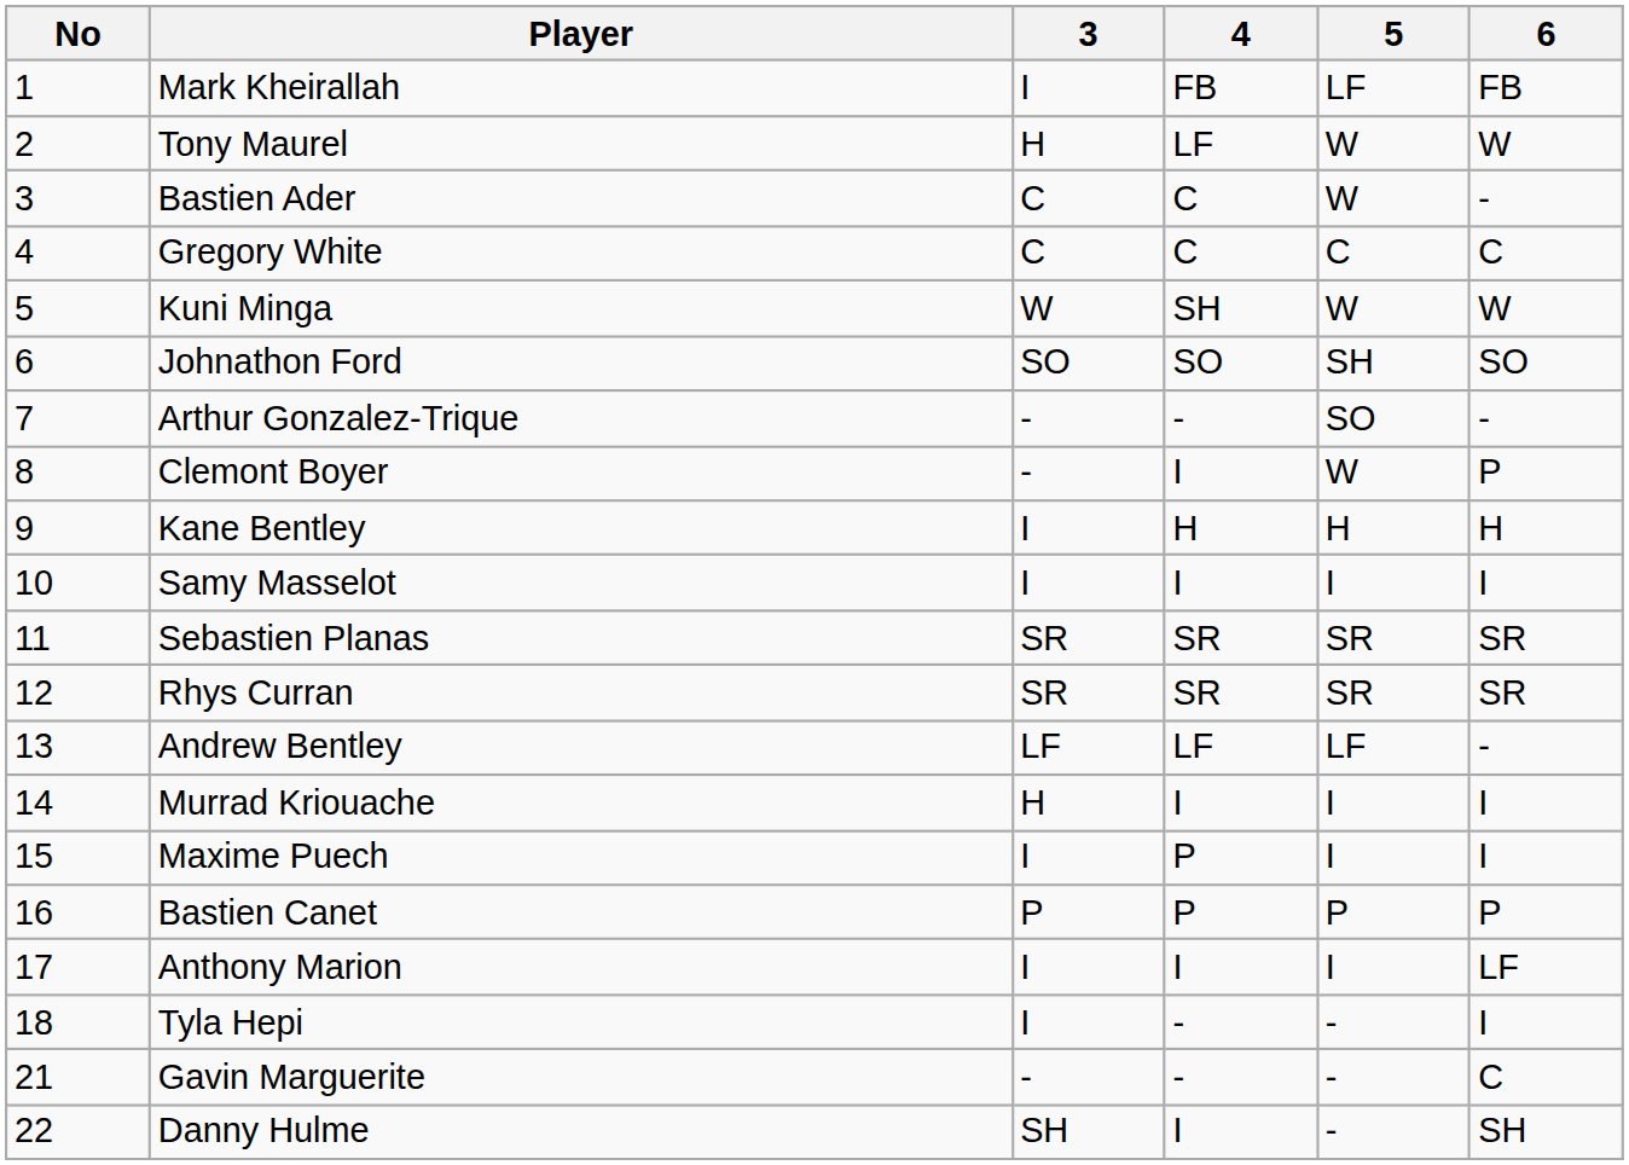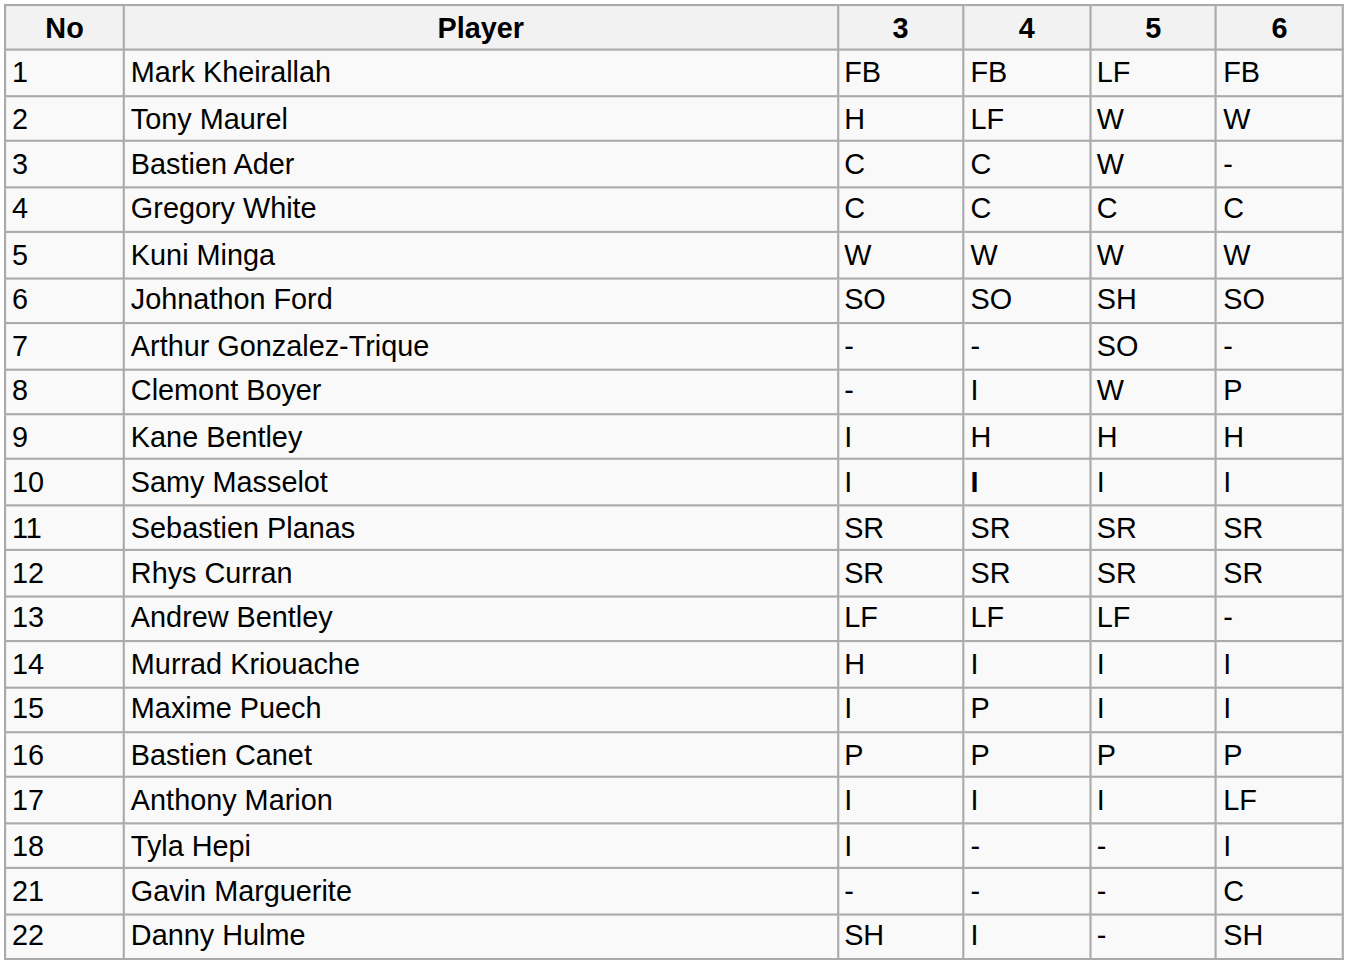Mark Kheirallah | 3: I -> FB
Kuni Minga | 4: SH -> W
Samy Masselot | 4: normal -> bold
